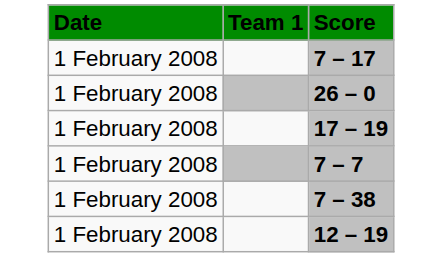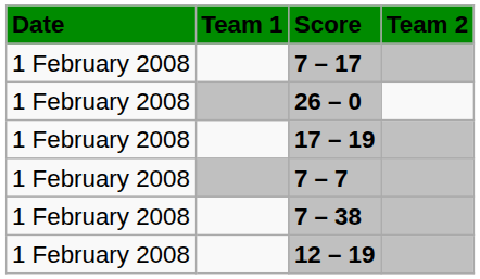+ column: Team 2
